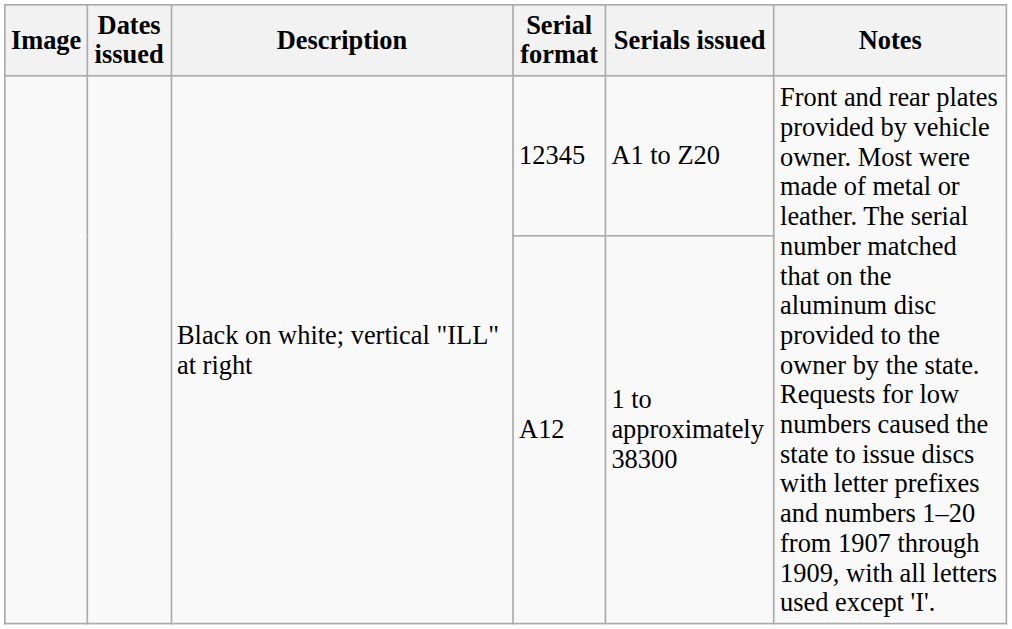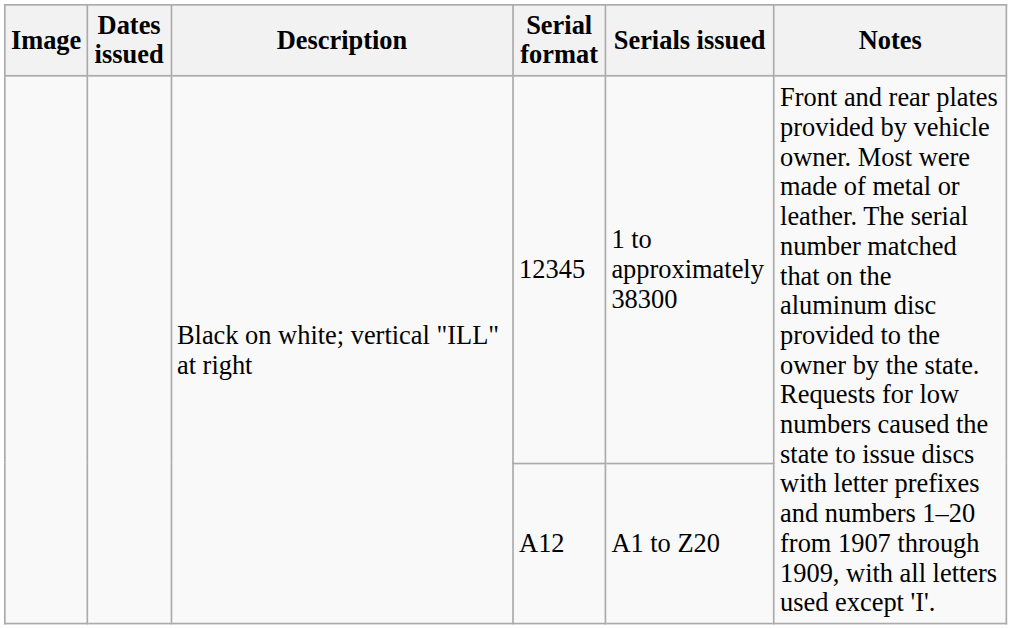12345 | Serials issued: A1 to Z20 -> 1 to approximately 38300
A12 | Serials issued: 1 to approximately 38300 -> A1 to Z20
